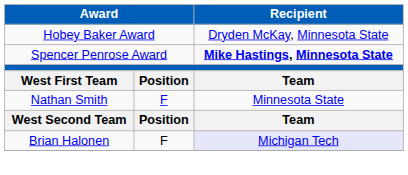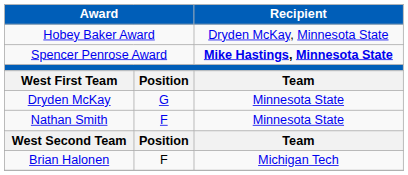+ row: Dryden McKay | G | Minnesota State
Brian Halonen | Recipient: lavender background -> no background
